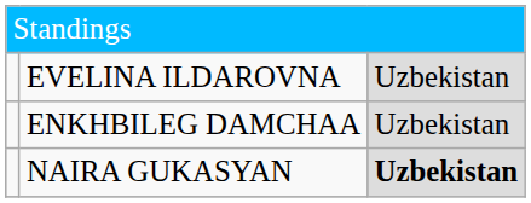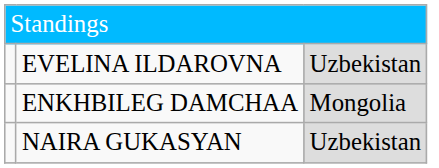ENKHBILEG DAMCHAA | column 3: Uzbekistan -> Mongolia
NAIRA GUKASYAN | column 3: bold -> normal
